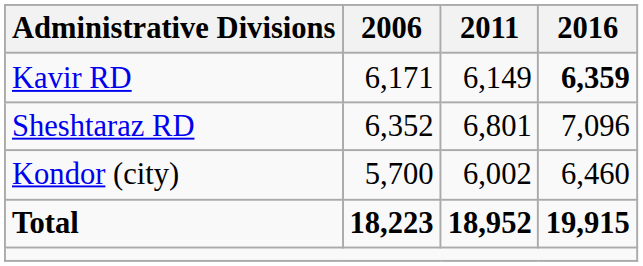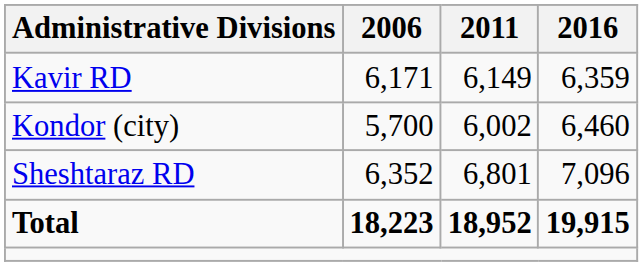Kavir RD | 2016: bold -> normal
rows swapped: Sheshtaraz RD <-> Kondor (city)
